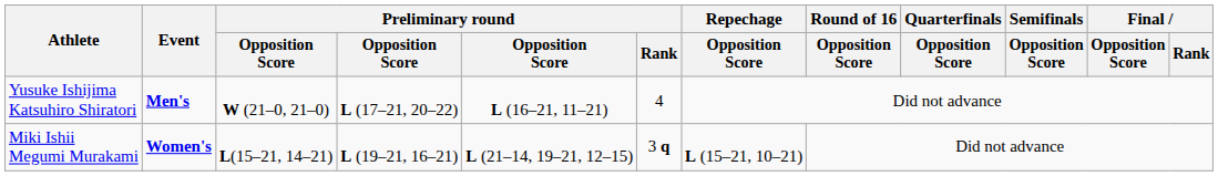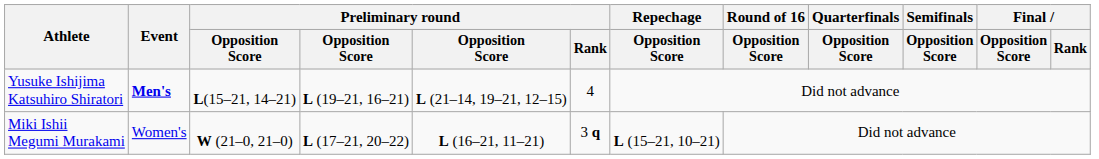Yusuke Ishijima Katsuhiro Shiratori | column 3: W (21–0, 21–0) -> L(15–21, 14–21)
Yusuke Ishijima Katsuhiro Shiratori | column 4: L (17–21, 20–22) -> L (19–21, 16–21)
Yusuke Ishijima Katsuhiro Shiratori | column 5: L (16–21, 11–21) -> L (21–14, 19–21, 12–15)
Miki Ishii Megumi Murakami | Event: bold -> normal
Miki Ishii Megumi Murakami | column 3: L(15–21, 14–21) -> W (21–0, 21–0)
Miki Ishii Megumi Murakami | column 4: L (19–21, 16–21) -> L (17–21, 20–22)
Miki Ishii Megumi Murakami | column 5: L (21–14, 19–21, 12–15) -> L (16–21, 11–21)
